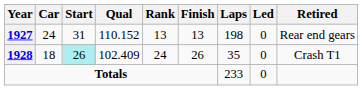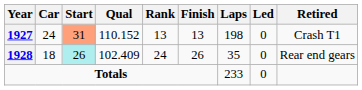1927 | Start: no background -> lightsalmon background
1927 | Retired: Rear end gears -> Crash T1
1928 | Retired: Crash T1 -> Rear end gears
